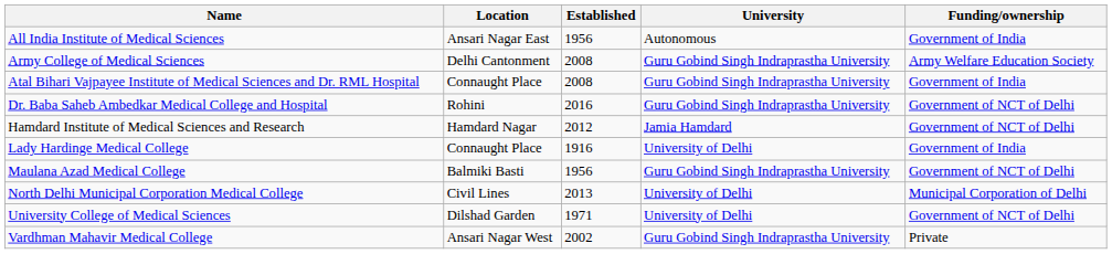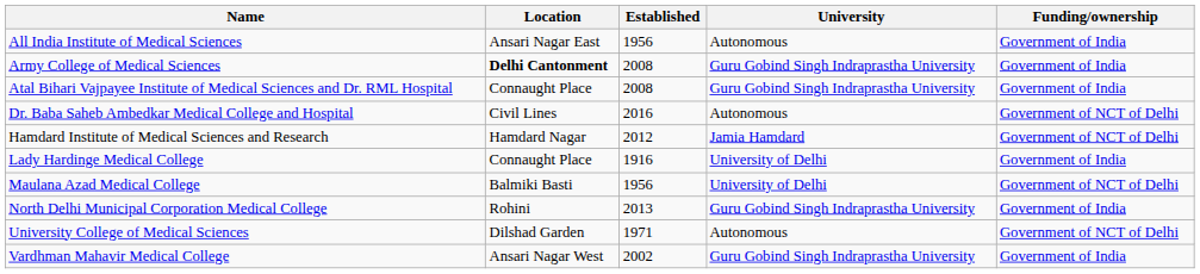Army College of Medical Sciences | Location: normal -> bold
Army College of Medical Sciences | Funding/ownership: Army Welfare Education Society -> Government of India
Dr. Baba Saheb Ambedkar Medical College and Hospital | Location: Rohini -> Civil Lines
Dr. Baba Saheb Ambedkar Medical College and Hospital | University: Guru Gobind Singh Indraprastha University -> Autonomous
Maulana Azad Medical College | University: Guru Gobind Singh Indraprastha University -> University of Delhi
North Delhi Municipal Corporation Medical College | Location: Civil Lines -> Rohini
North Delhi Municipal Corporation Medical College | University: University of Delhi -> Guru Gobind Singh Indraprastha University
North Delhi Municipal Corporation Medical College | Funding/ownership: Municipal Corporation of Delhi -> Government of India
University College of Medical Sciences | University: University of Delhi -> Autonomous
Vardhman Mahavir Medical College | Funding/ownership: Private -> Government of India
